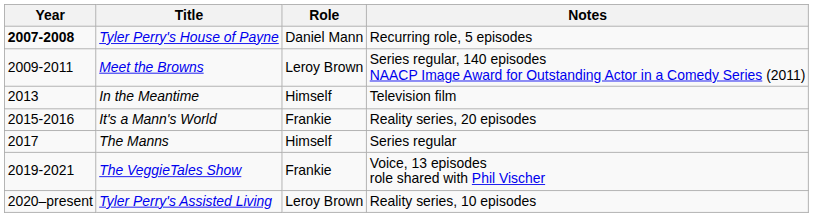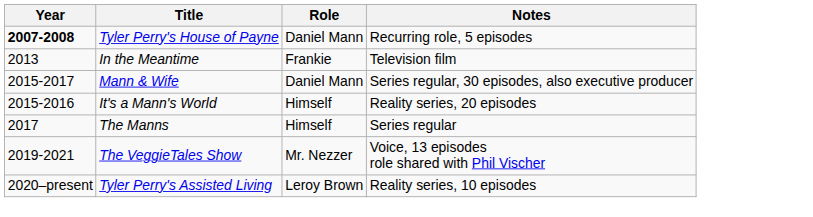- row: 2009-2011 | Meet the Browns | Leroy Brown | Series regular, 140 episodes NAACP Image Award for Outstanding Actor in a Comedy Series (2011)
In the Meantime | Role: Himself -> Frankie
+ row: 2015-2017 | Mann & Wife | Daniel Mann | Series regular, 30 episodes, also executive producer
It's a Mann's World | Role: Frankie -> Himself
The VeggieTales Show | Role: Frankie -> Mr. Nezzer
